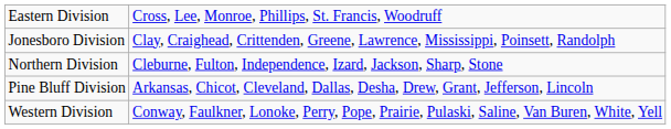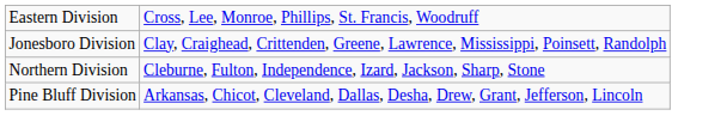- row: Western Division | Conway, Faulkner, Lonoke, Perry, Pope, Prairie, Pulaski, Saline, Van Buren, White, Yell
